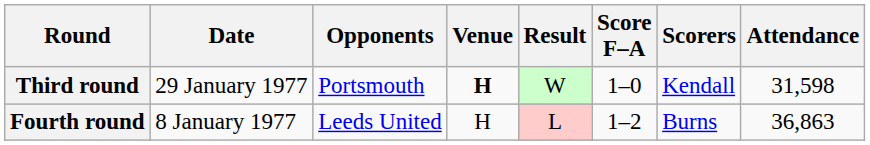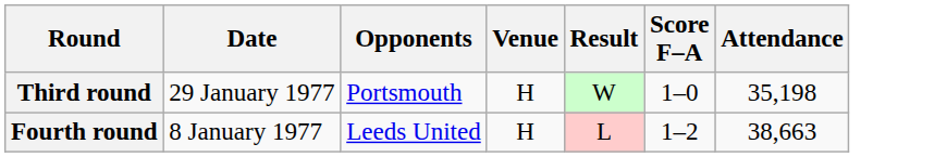- column: Scorers | Kendall | Burns
Third round | Venue: bold -> normal
Third round | Attendance: 31,598 -> 35,198
Fourth round | Attendance: 36,863 -> 38,663
